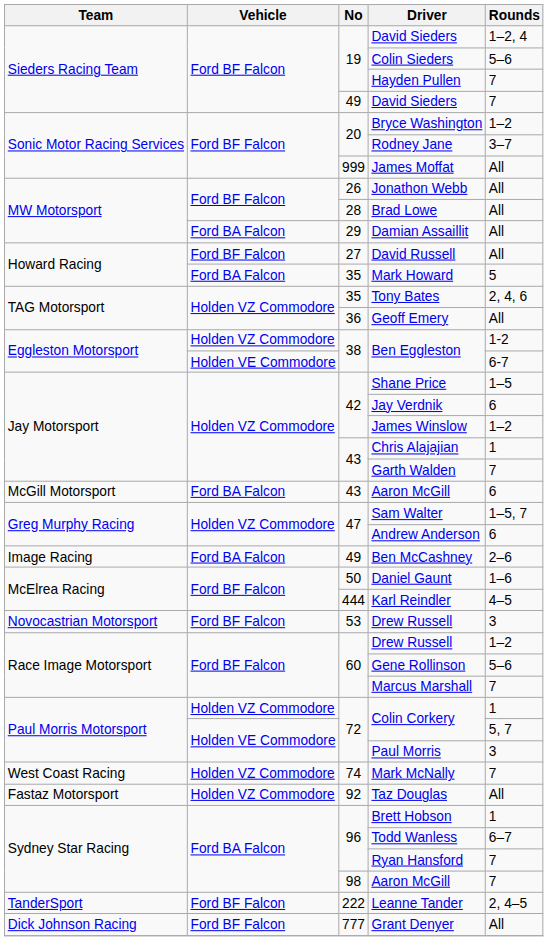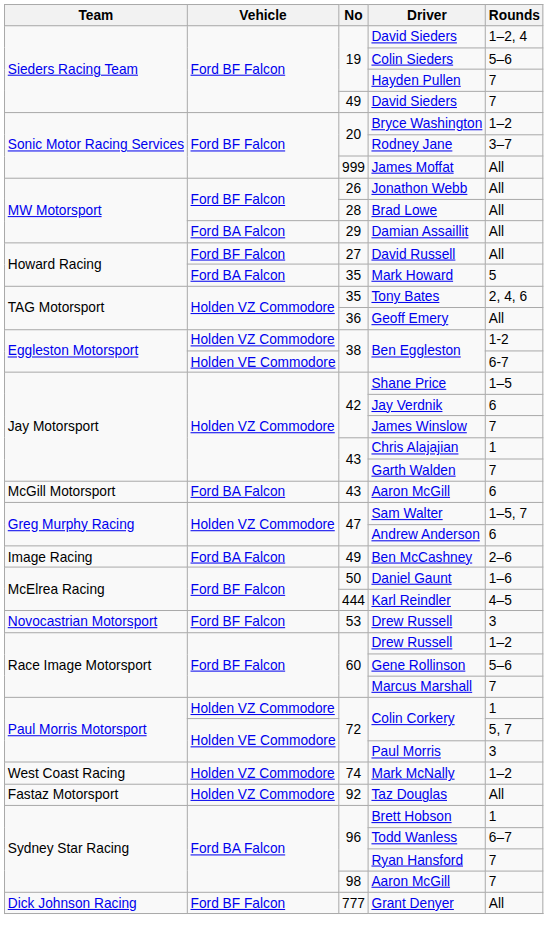James Winslow | Rounds: 1–2 -> 7
Mark McNally | Rounds: 7 -> 1–2
- row: TanderSport | Ford BF Falcon | 222 | Leanne Tander | 2, 4–5
